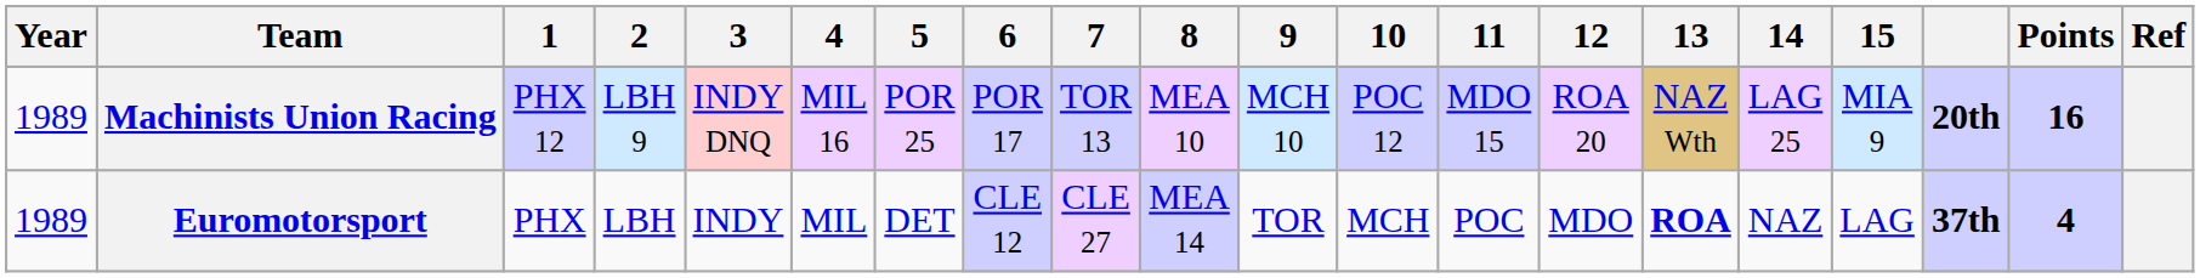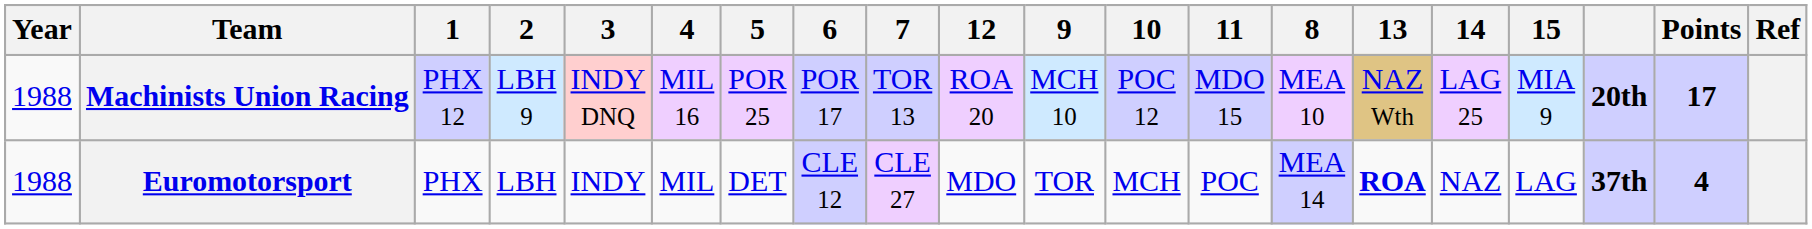columns swapped: 8 <-> 12
Machinists Union Racing | Year: 1989 -> 1988
Machinists Union Racing | Points: 16 -> 17
Euromotorsport | Year: 1989 -> 1988
